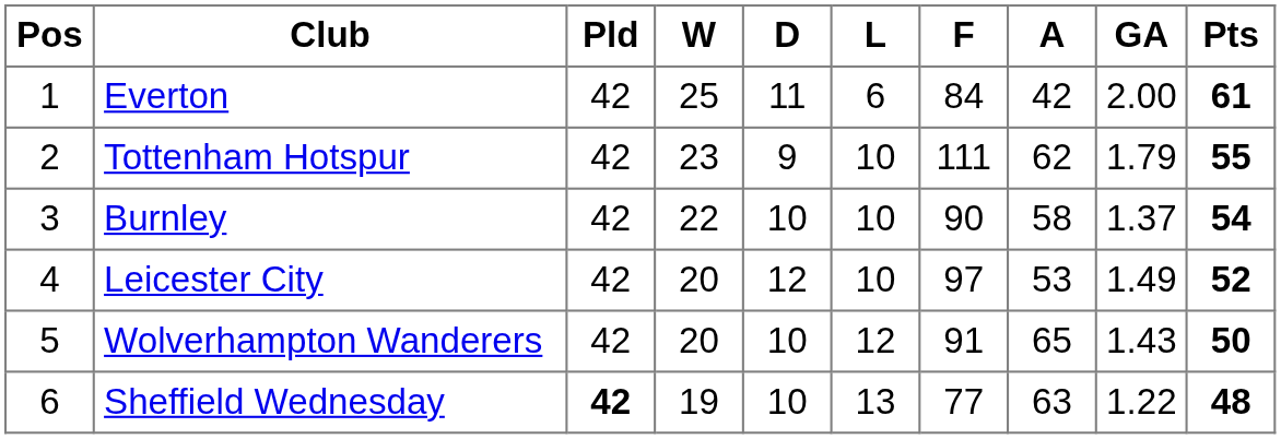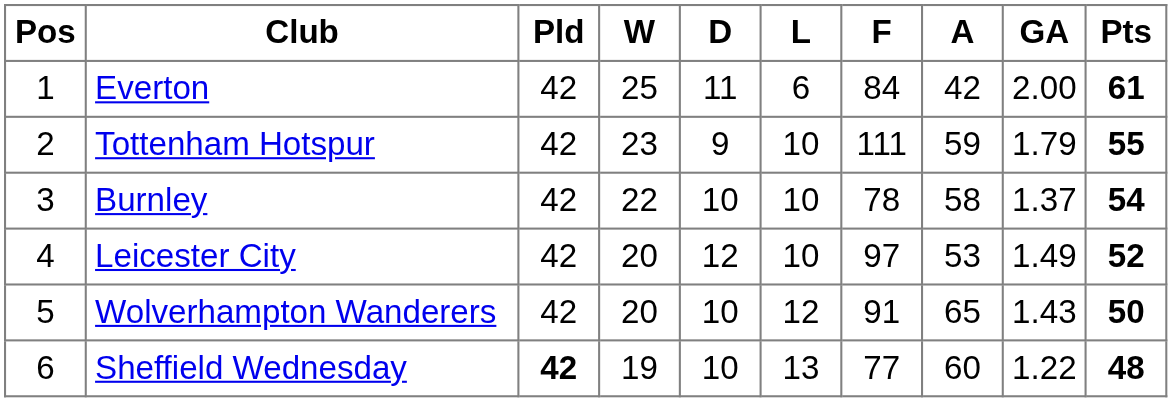Tottenham Hotspur | A: 62 -> 59
Burnley | F: 90 -> 78
Sheffield Wednesday | A: 63 -> 60
